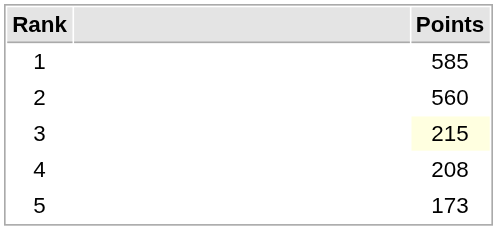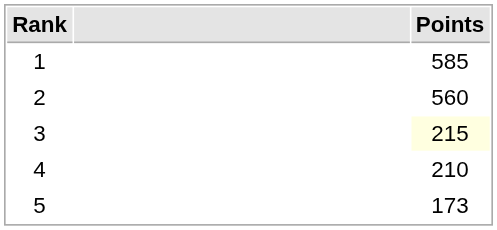4 | Points: 208 -> 210
